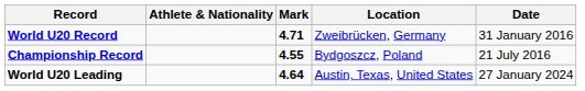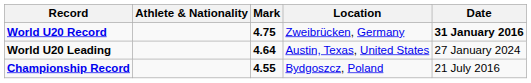World U20 Record | Mark: 4.71 -> 4.75
World U20 Record | Date: normal -> bold
rows swapped: Championship Record <-> World U20 Leading
